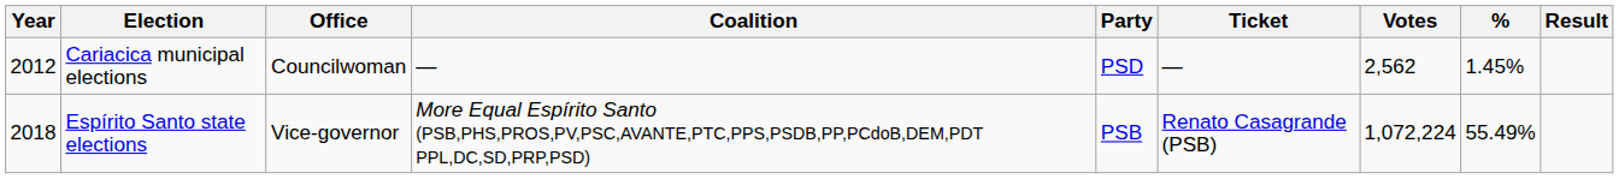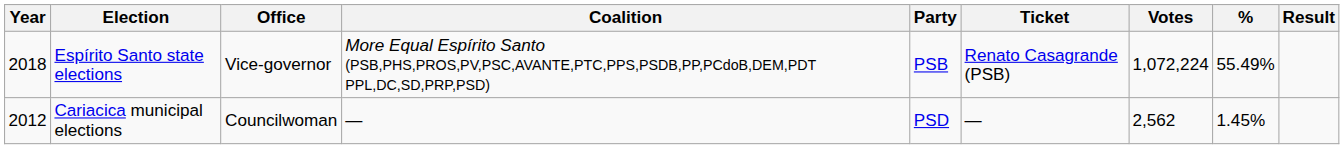rows swapped: Cariacica municipal elections <-> Espírito Santo state elections
